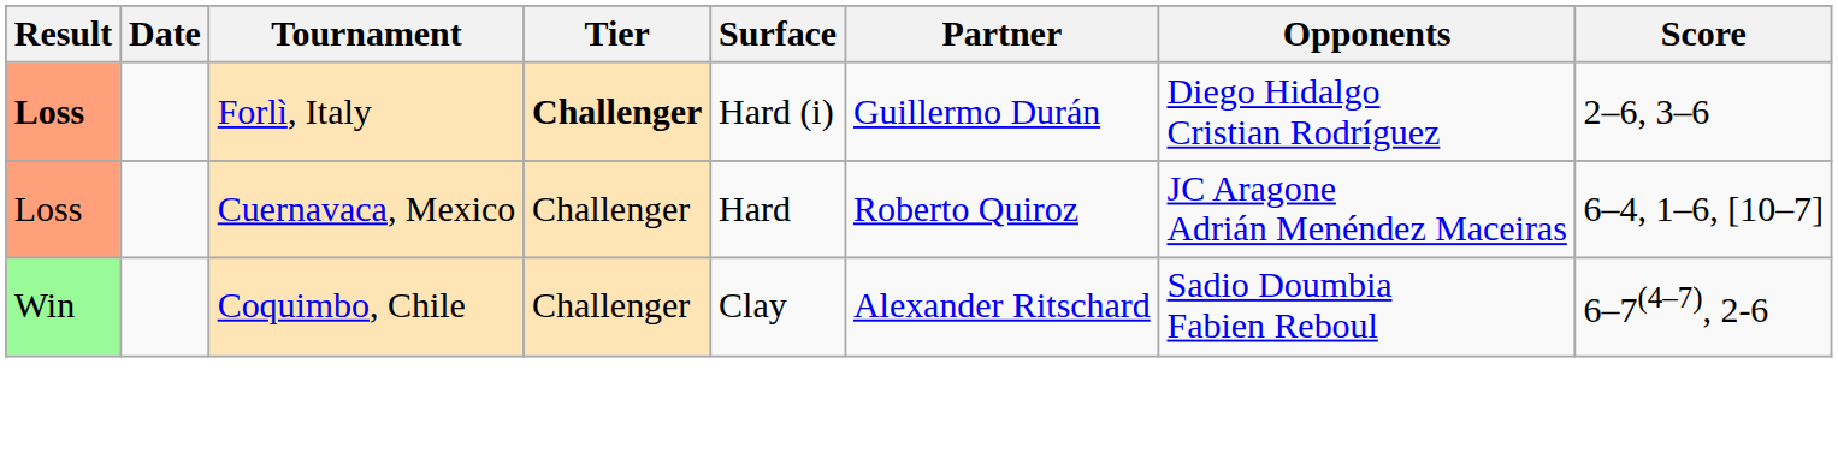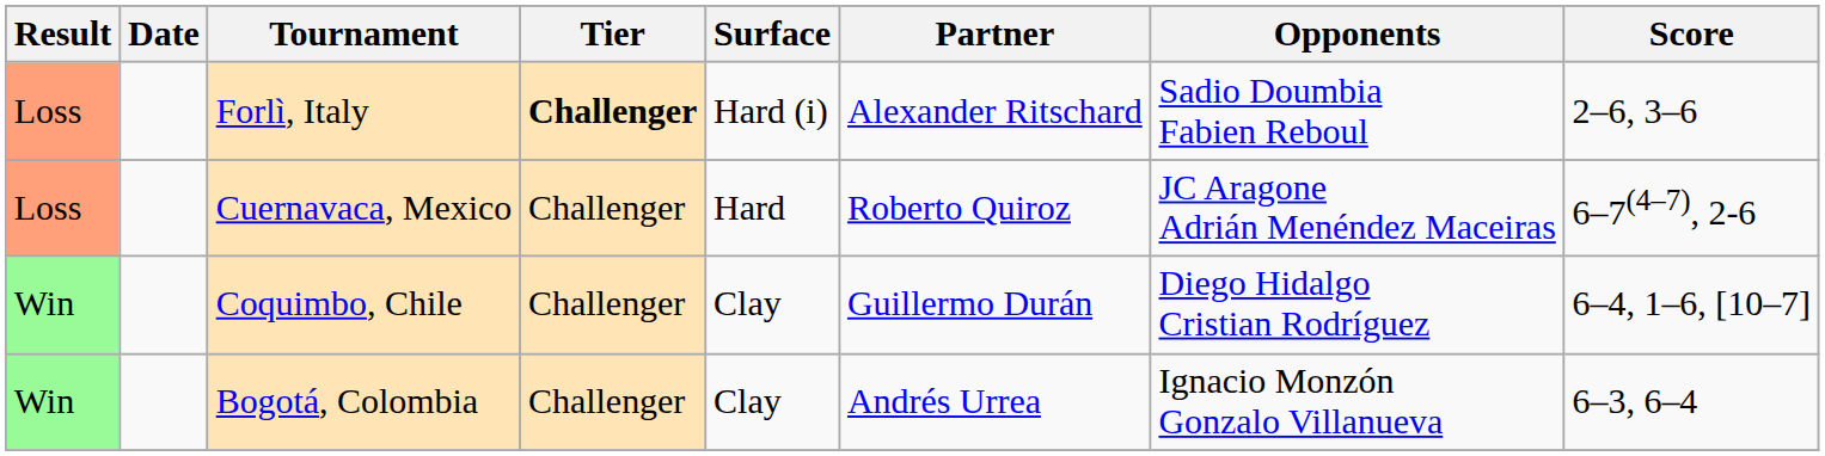Forlì, Italy | Result: bold -> normal
Forlì, Italy | Partner: Guillermo Durán -> Alexander Ritschard
Forlì, Italy | Opponents: Diego Hidalgo Cristian Rodríguez -> Sadio Doumbia Fabien Reboul
Cuernavaca, Mexico | Score: 6–4, 1–6, [10–7] -> 6–7(4–7), 2-6
Coquimbo, Chile | Partner: Alexander Ritschard -> Guillermo Durán
Coquimbo, Chile | Opponents: Sadio Doumbia Fabien Reboul -> Diego Hidalgo Cristian Rodríguez
Coquimbo, Chile | Score: 6–7(4–7), 2-6 -> 6–4, 1–6, [10–7]
+ row: Win | Bogotá, Colombia | Challenger | Clay | Andrés Urrea | Ignacio Monzón Gonzalo Villanueva | 6–3, 6–4
